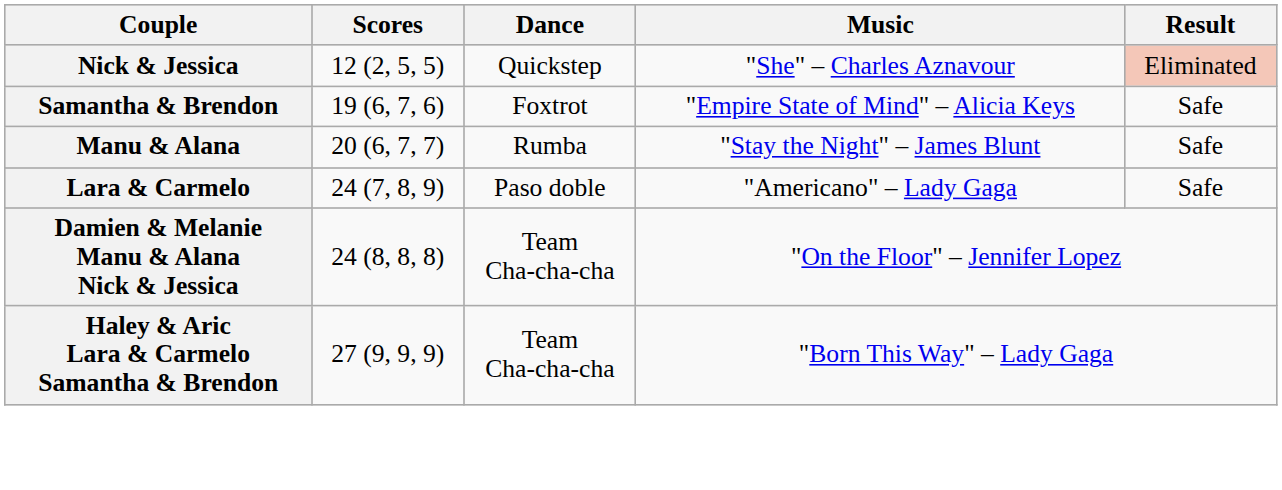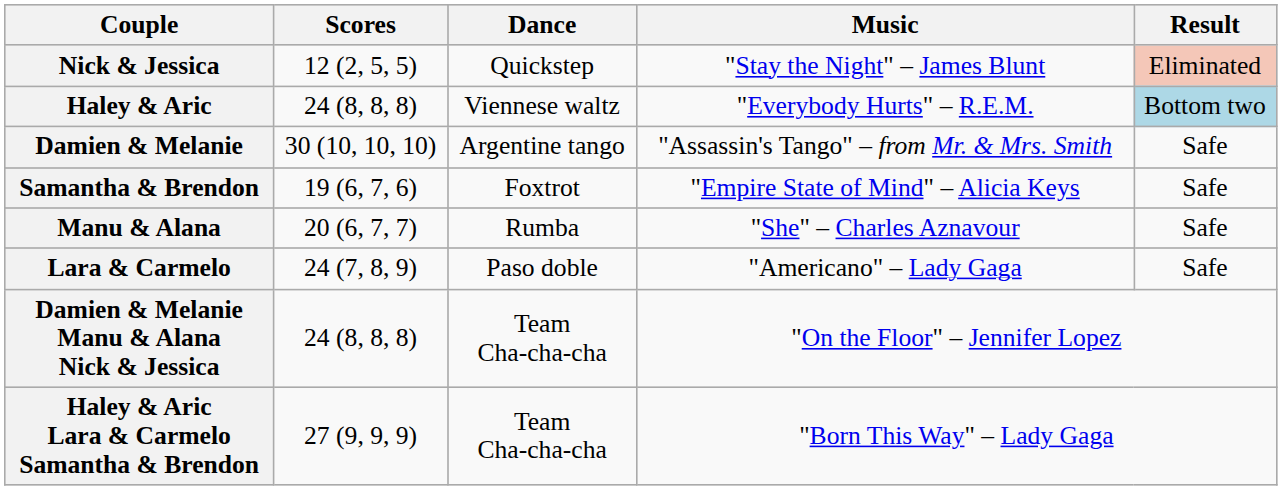Nick & Jessica | Music: "She" – Charles Aznavour -> "Stay the Night" – James Blunt
+ row: Haley & Aric | 24 (8, 8, 8) | Viennese waltz | "Everybody Hurts" – R.E.M. | Bottom two
+ row: Damien & Melanie | 30 (10, 10, 10) | Argentine tango | "Assassin's Tango" – from Mr. & Mrs. Smith | Safe
Manu & Alana | Music: "Stay the Night" – James Blunt -> "She" – Charles Aznavour
